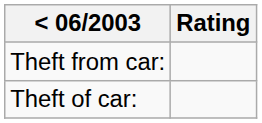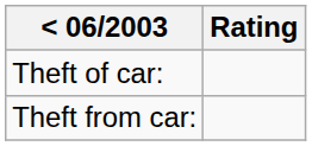rows swapped: Theft of car: <-> Theft from car:
